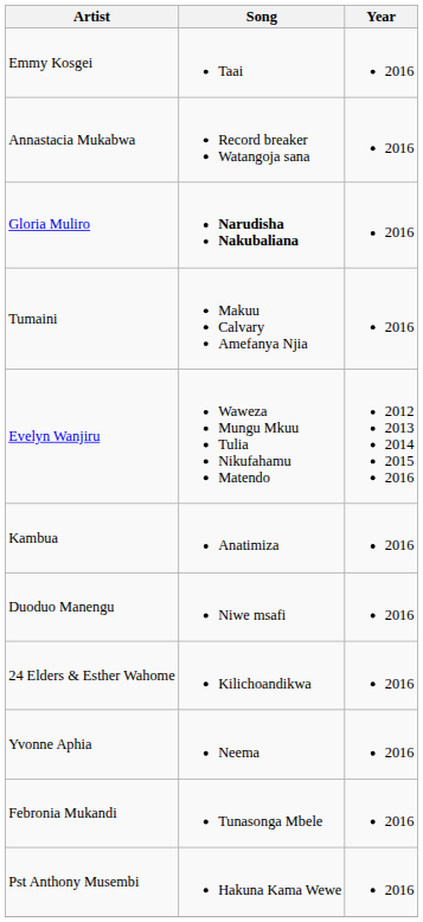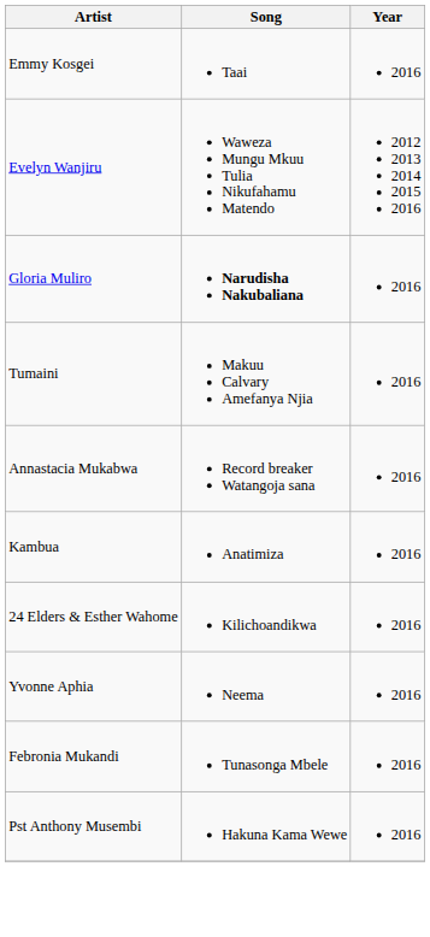rows swapped: Evelyn Wanjiru <-> Annastacia Mukabwa
- row: Duoduo Manengu | Niwe msafi | 2016
